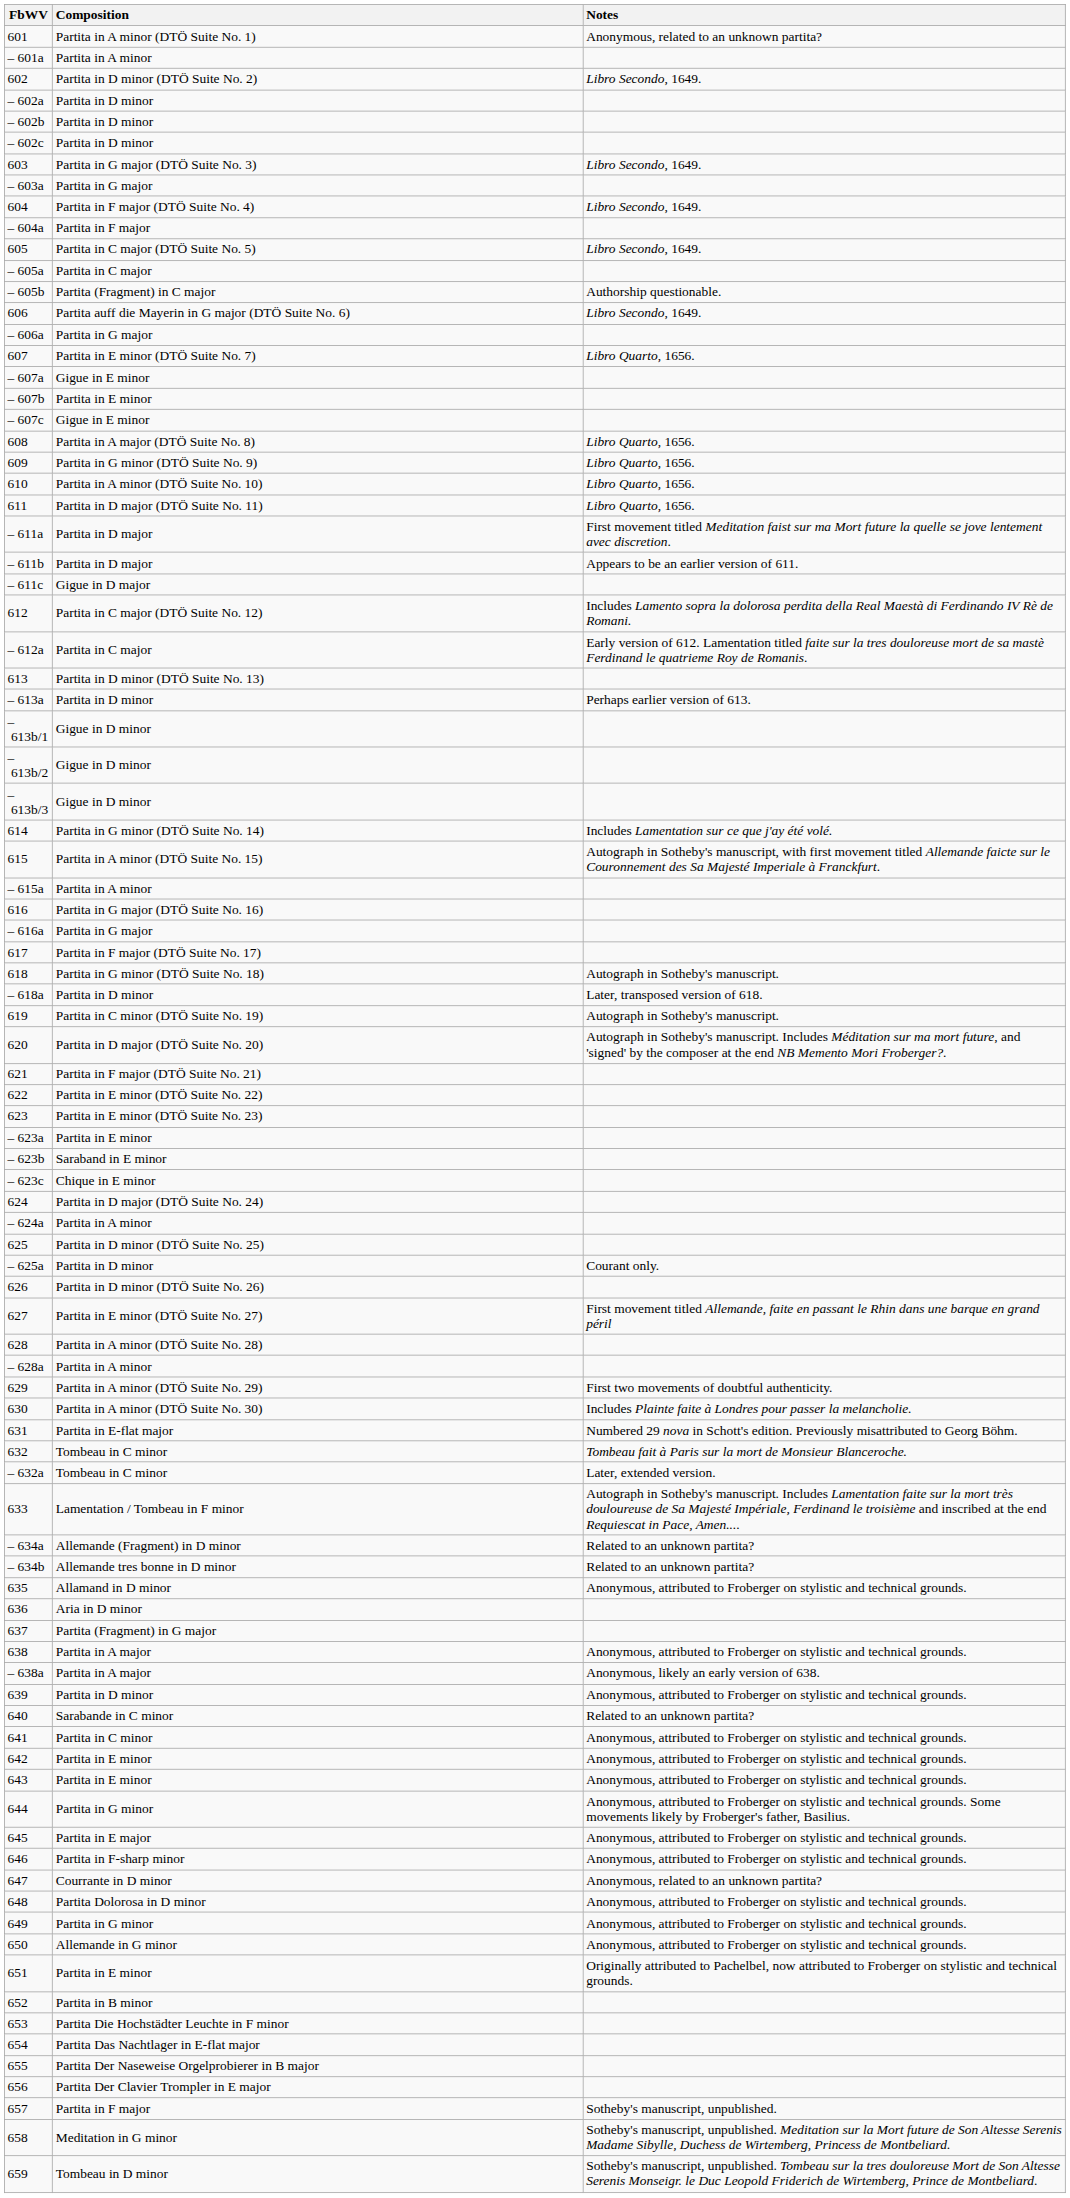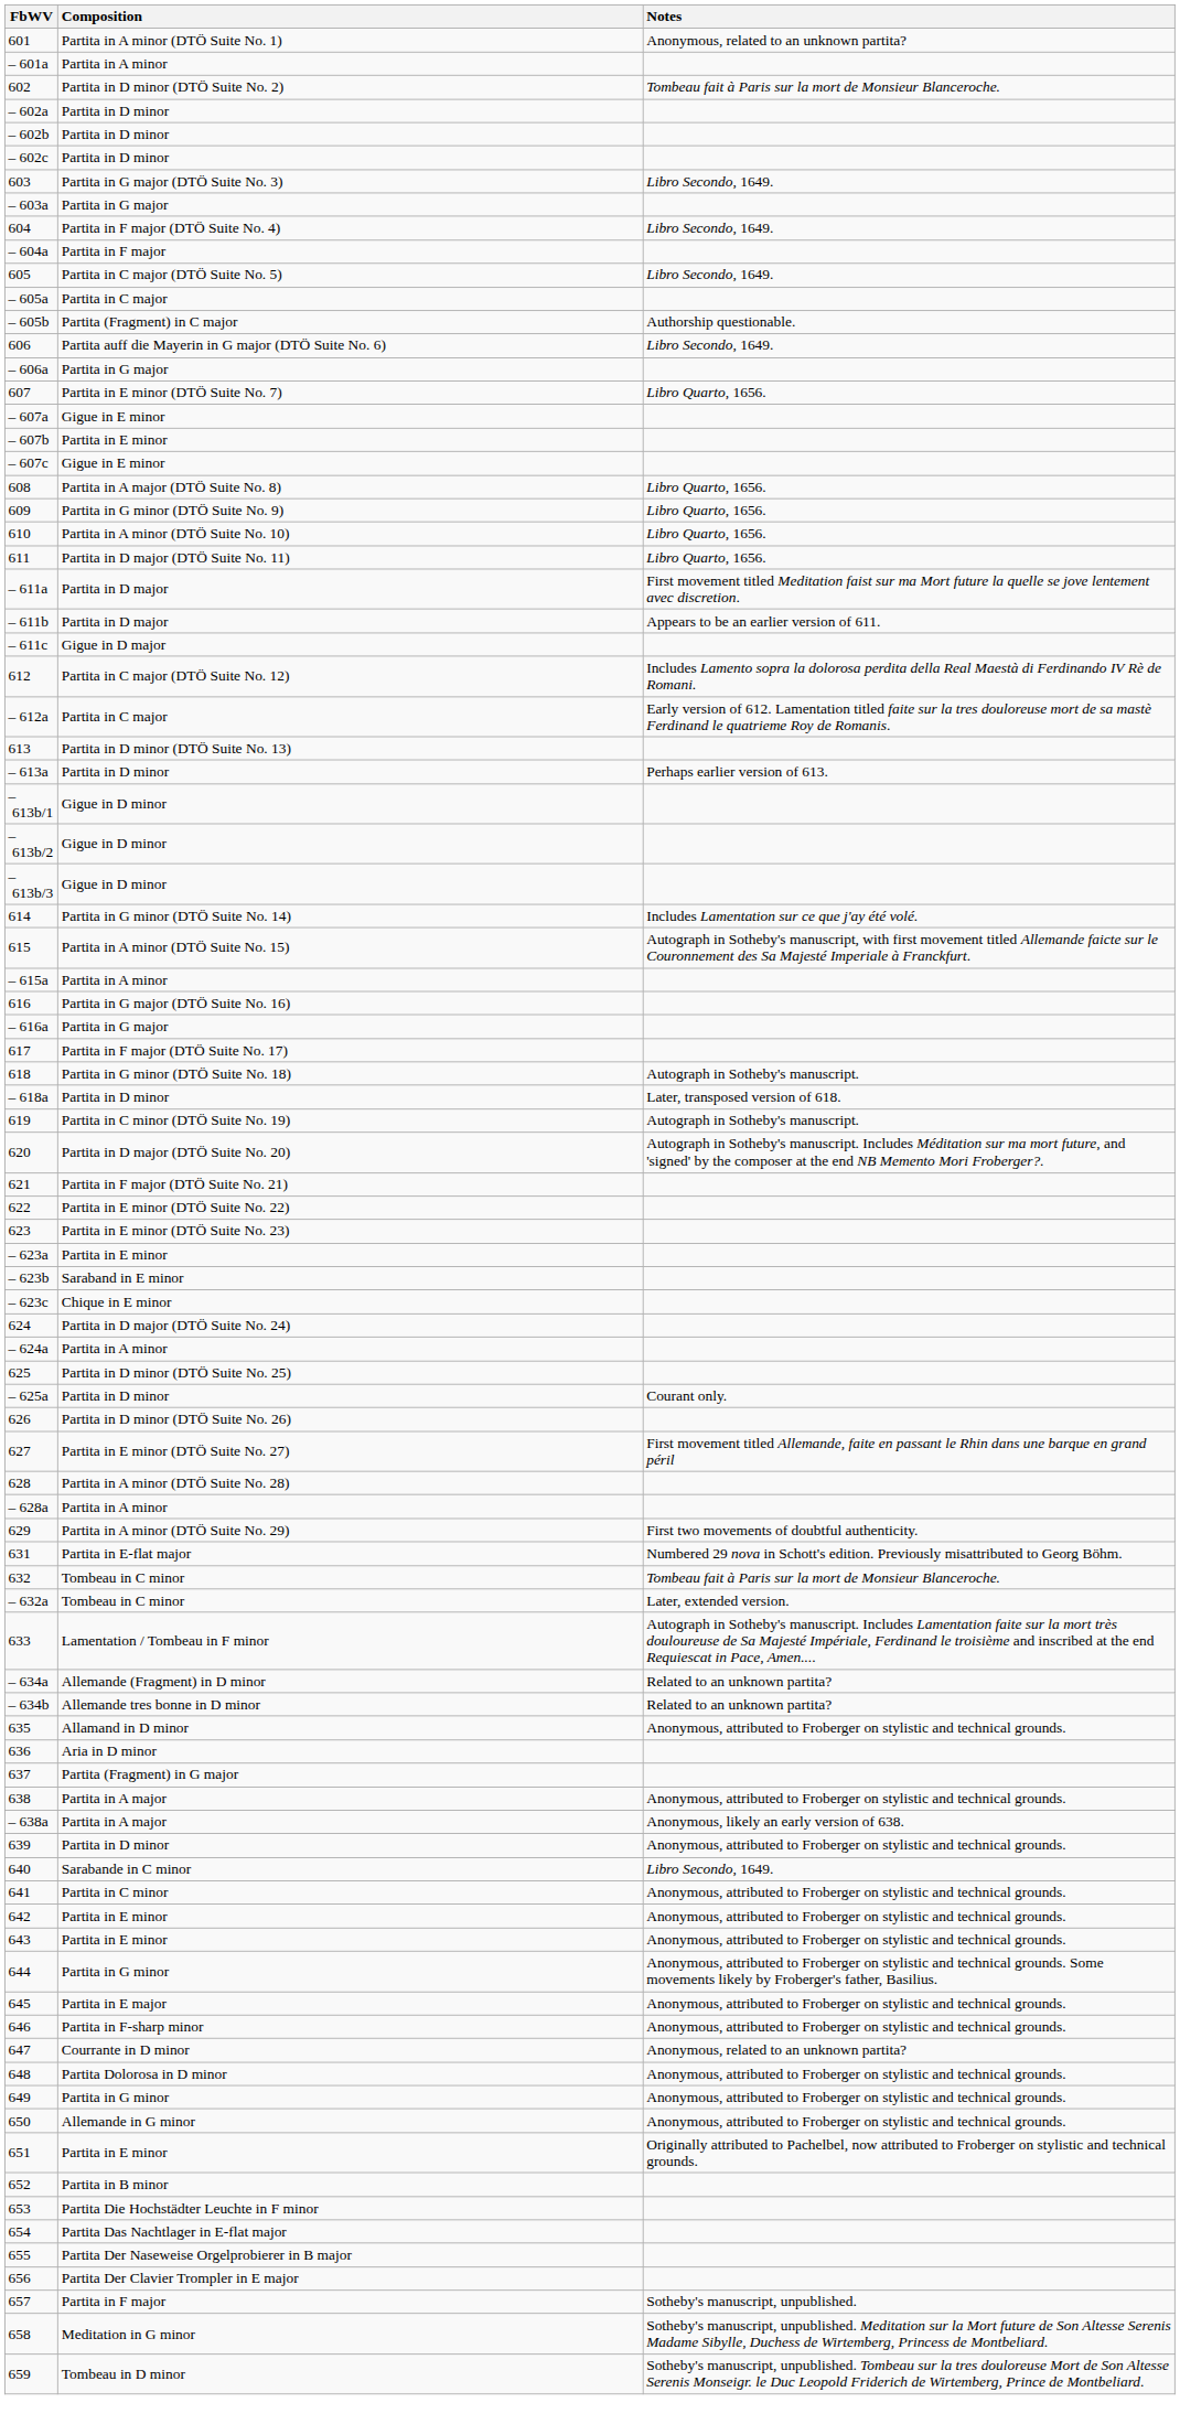602 | Notes: Libro Secondo, 1649. -> Tombeau fait à Paris sur la mort de Monsieur Blanceroche.
- row: 630 | Partita in A minor (DTÖ Suite No. 30) | Includes Plainte faite à Londres pour passer la melancholie.
640 | Notes: Related to an unknown partita? -> Libro Secondo, 1649.
